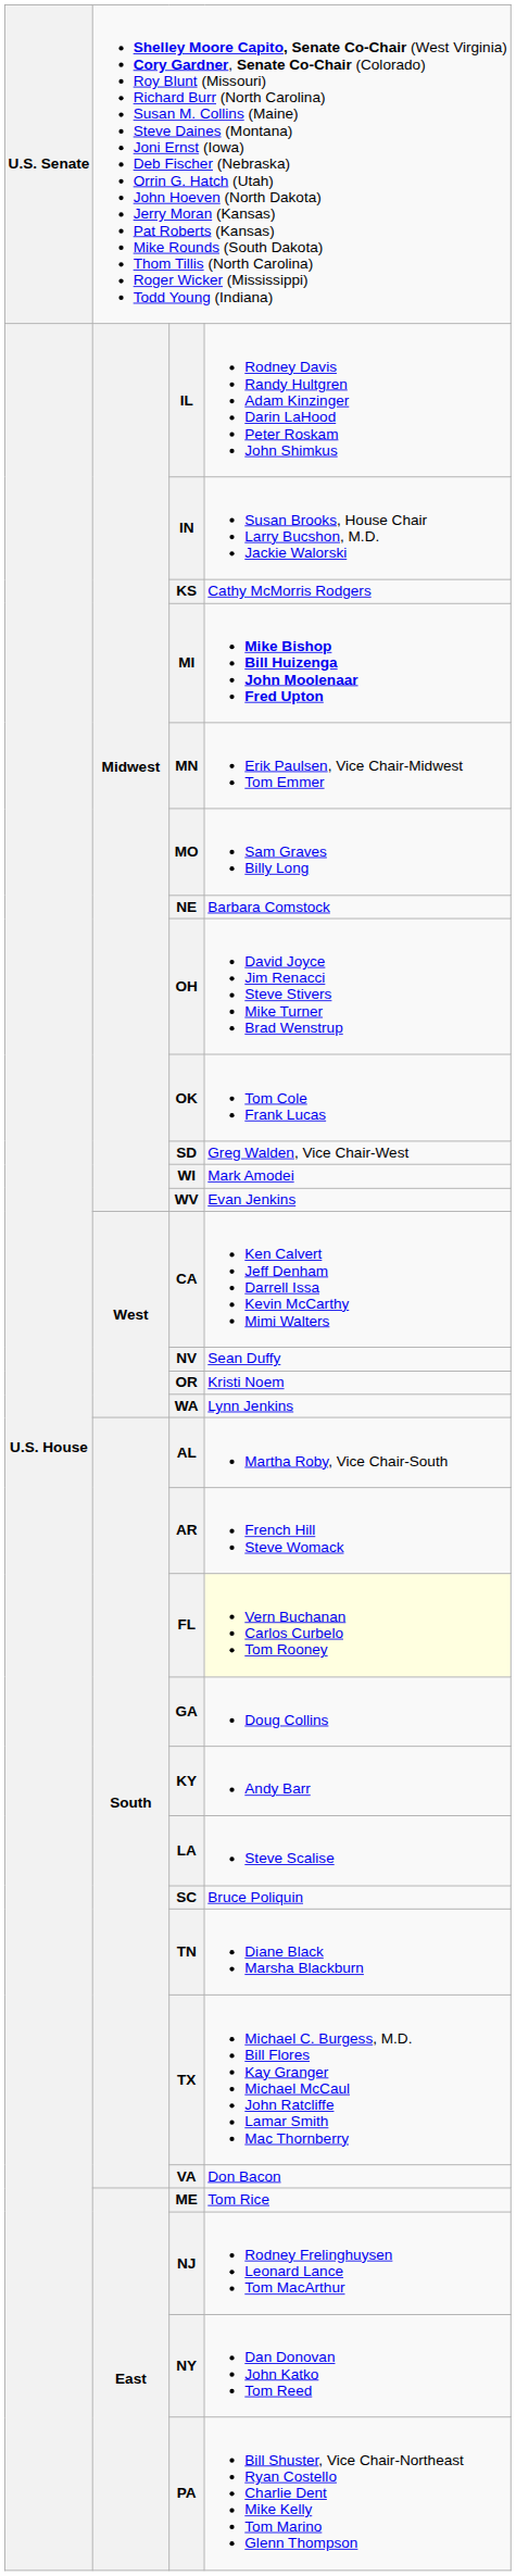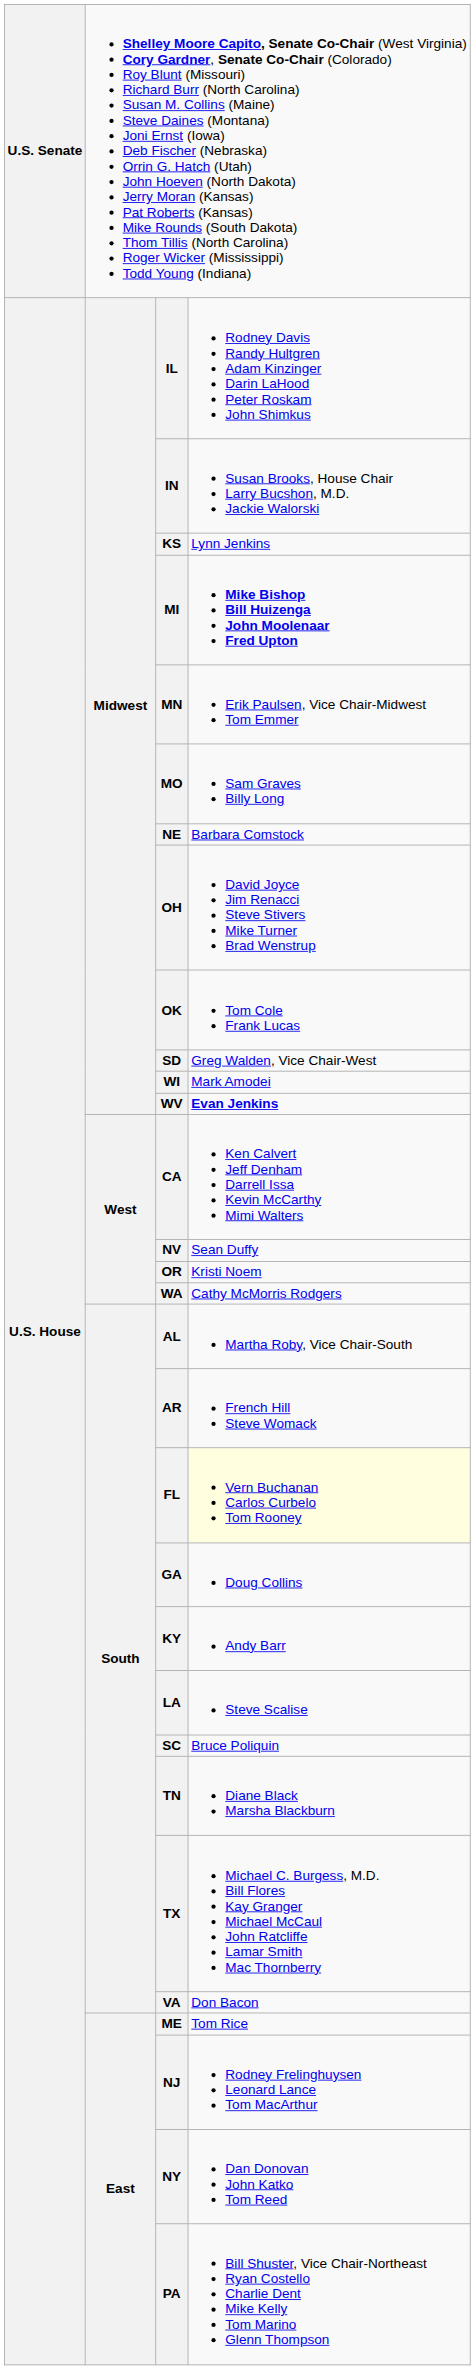KS | column 4: Cathy McMorris Rodgers -> Lynn Jenkins
WV | column 4: normal -> bold
WA | column 4: Lynn Jenkins -> Cathy McMorris Rodgers
